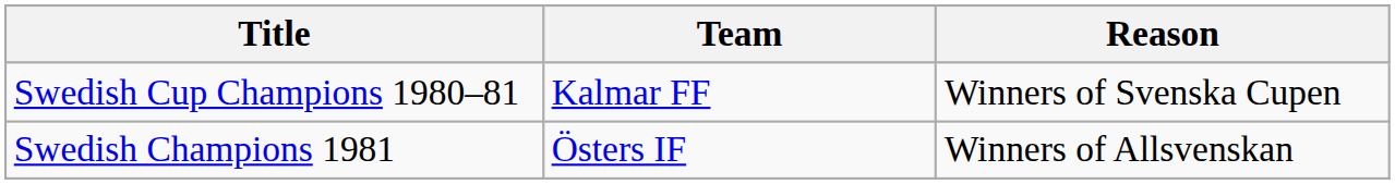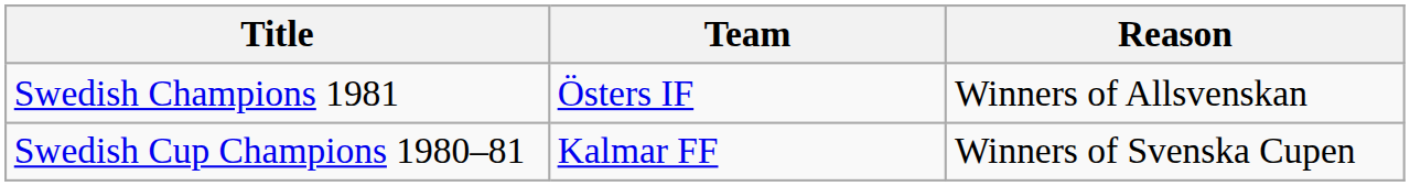rows swapped: Swedish Champions 1981 <-> Swedish Cup Champions 1980–81
